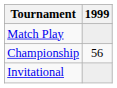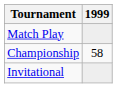Championship | 1999: 56 -> 58
